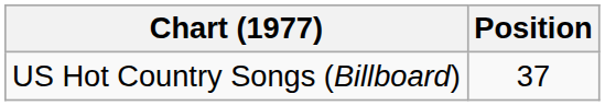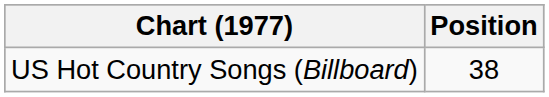US Hot Country Songs (Billboard) | Position: 37 -> 38
